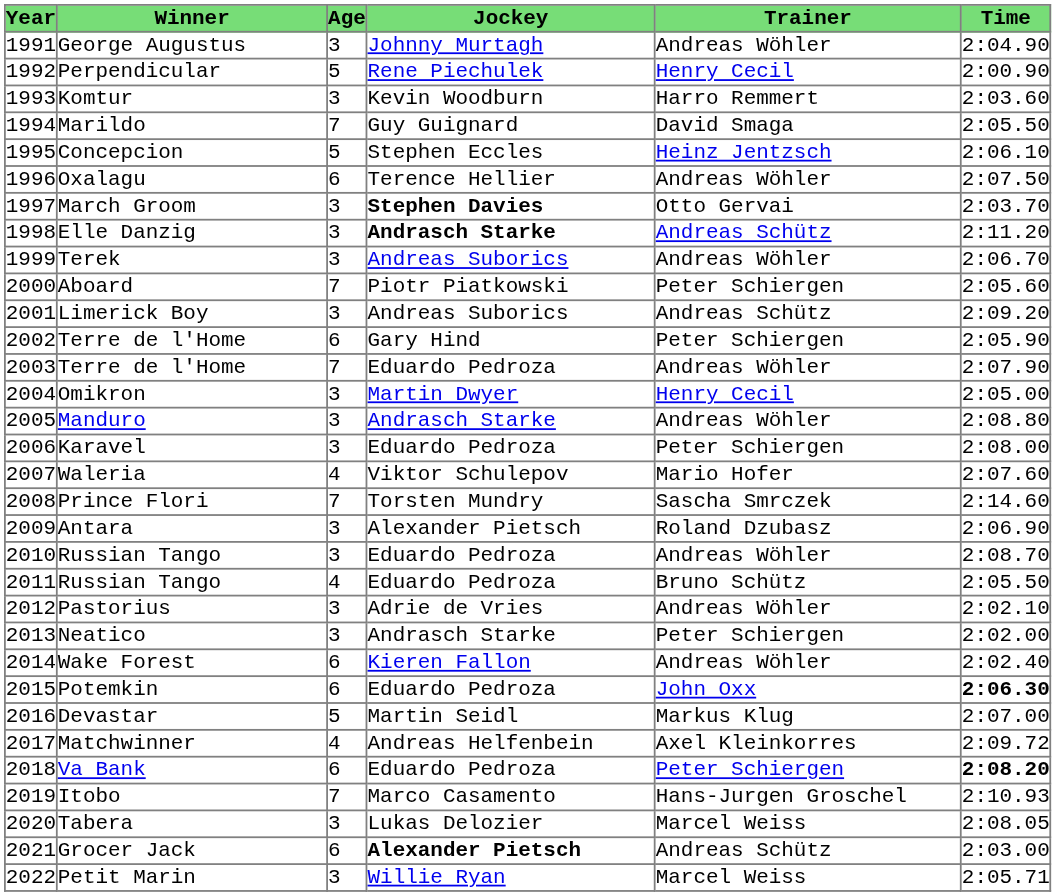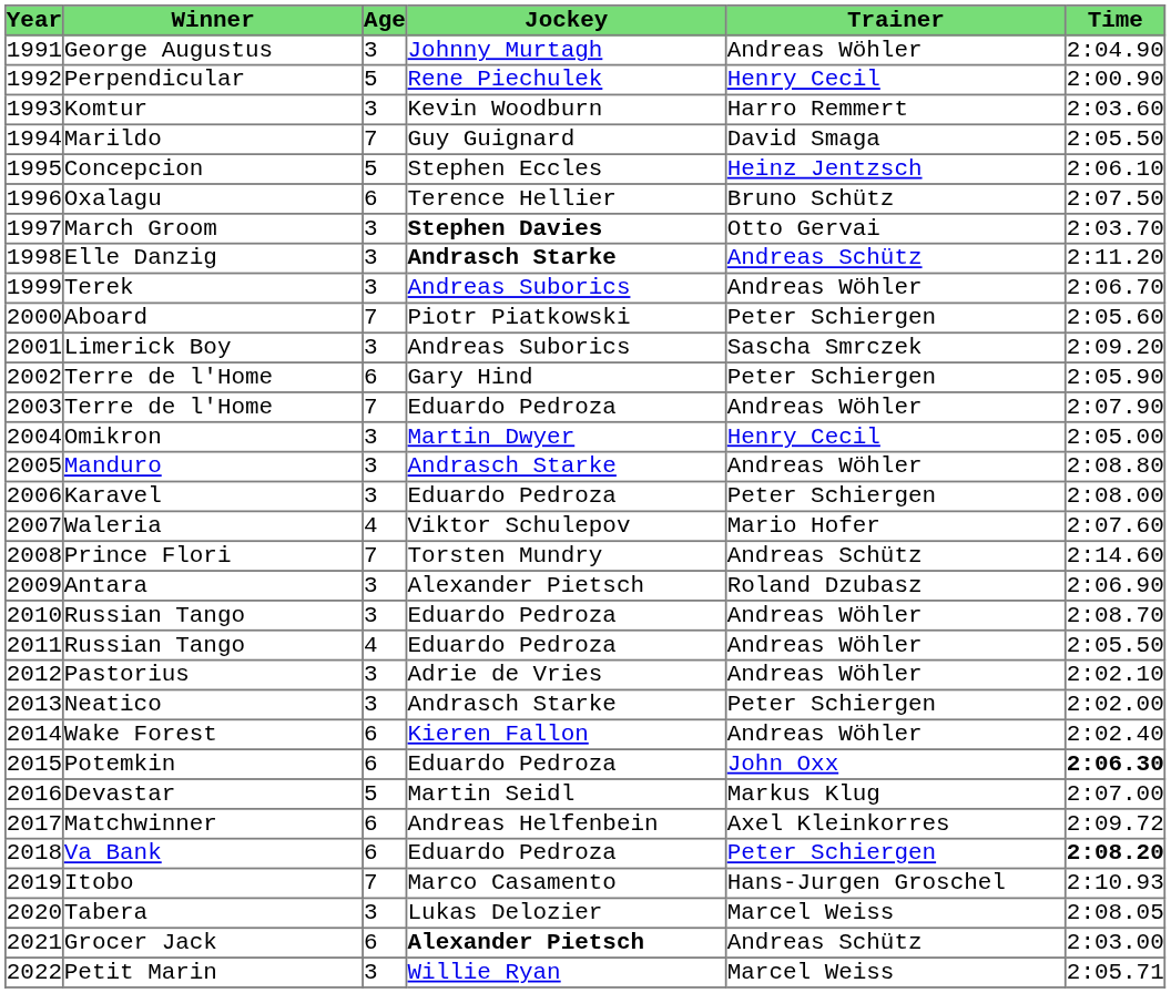Oxalagu | Trainer: Andreas Wöhler -> Bruno Schütz
Limerick Boy | Trainer: Andreas Schütz -> Sascha Smrczek
Prince Flori | Trainer: Sascha Smrczek -> Andreas Schütz
2011 / Russian Tango | Trainer: Bruno Schütz -> Andreas Wöhler
Matchwinner | Age: 4 -> 6
